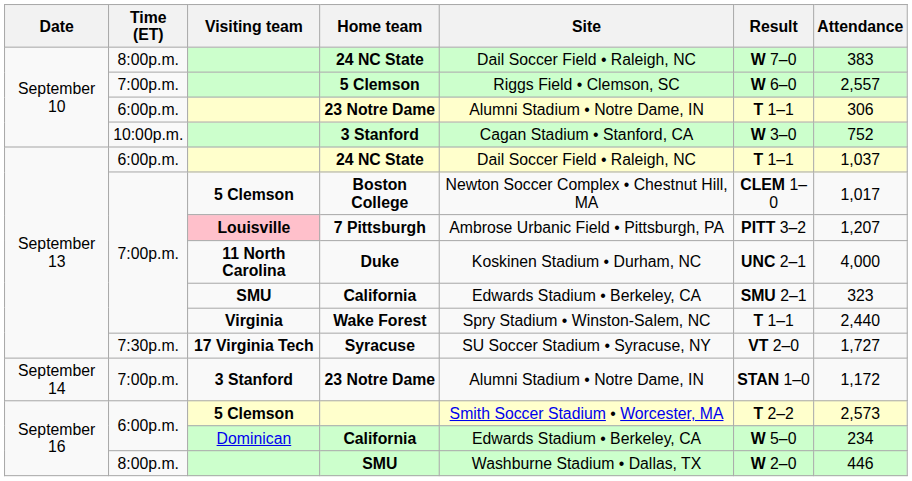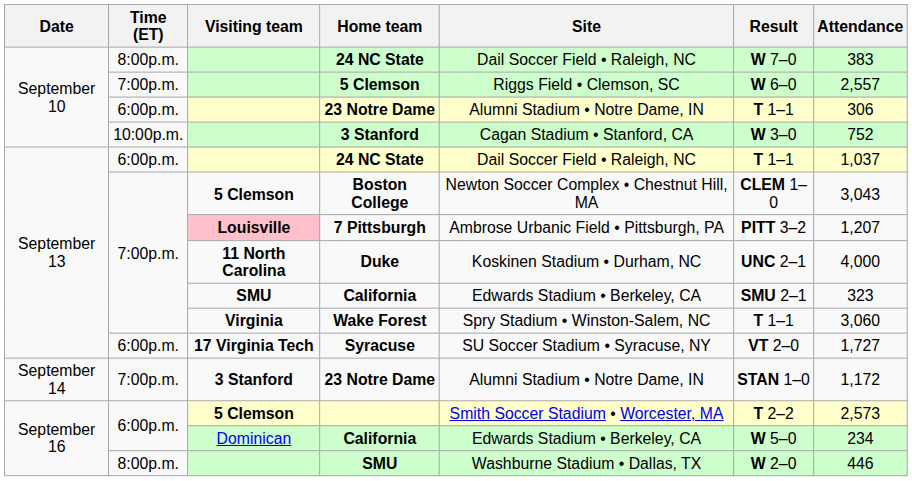Boston College | Attendance: 1,017 -> 3,043
Wake Forest | Attendance: 2,440 -> 3,060
Syracuse | Time (ET): 7:30p.m. -> 6:00p.m.
